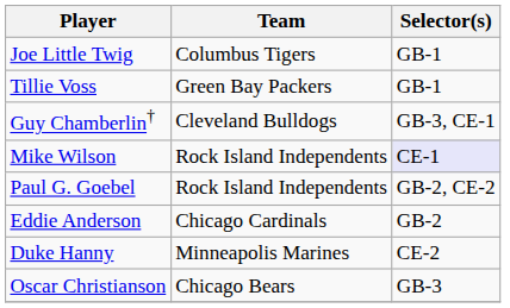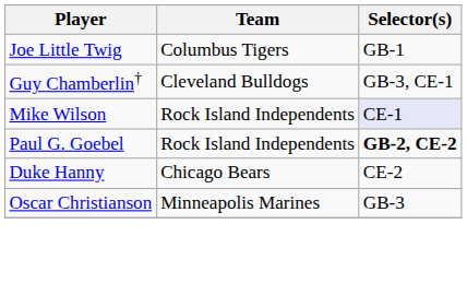- row: Tillie Voss | Green Bay Packers | GB-1
Paul G. Goebel | Selector(s): normal -> bold
- row: Eddie Anderson | Chicago Cardinals | GB-2
Duke Hanny | Team: Minneapolis Marines -> Chicago Bears
Oscar Christianson | Team: Chicago Bears -> Minneapolis Marines
